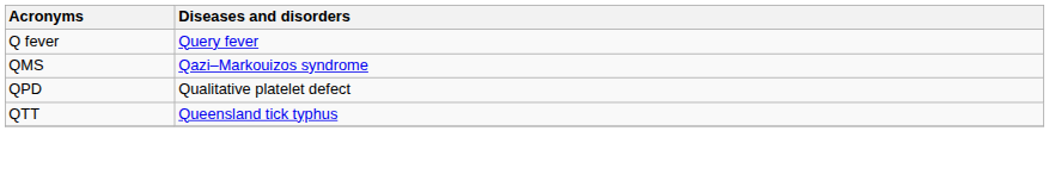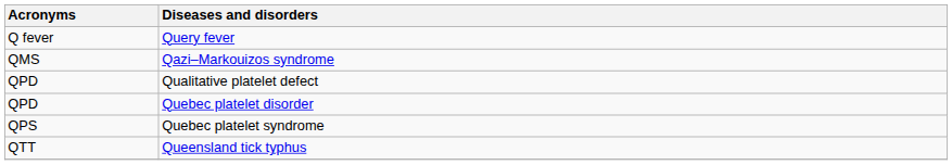+ row: QPD | Quebec platelet disorder
+ row: QPS | Quebec platelet syndrome
